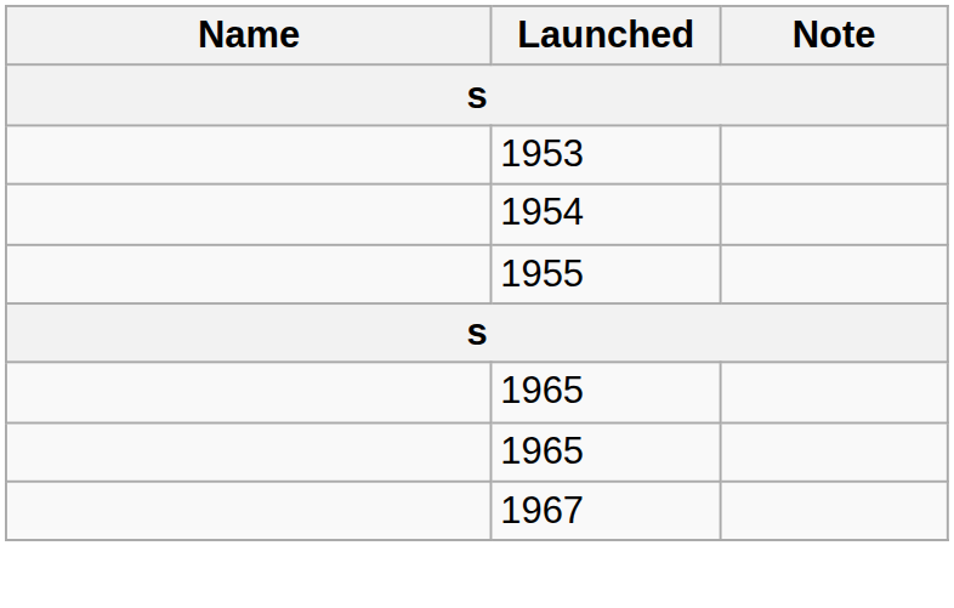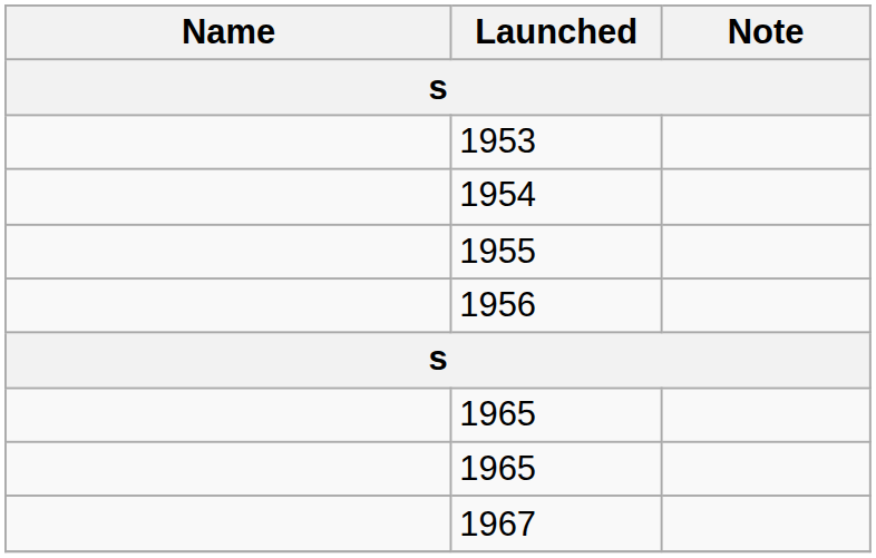+ row: 1956
